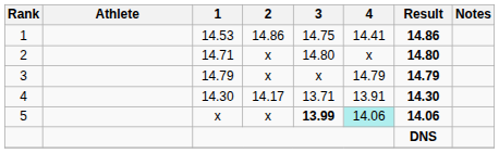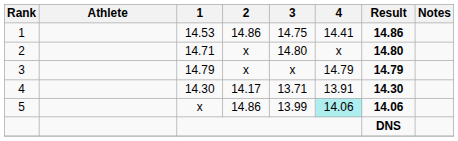5 | 2: x -> 14.86
5 | 3: bold -> normal
